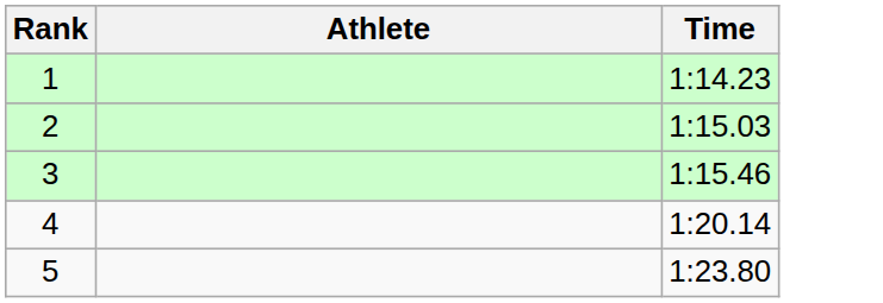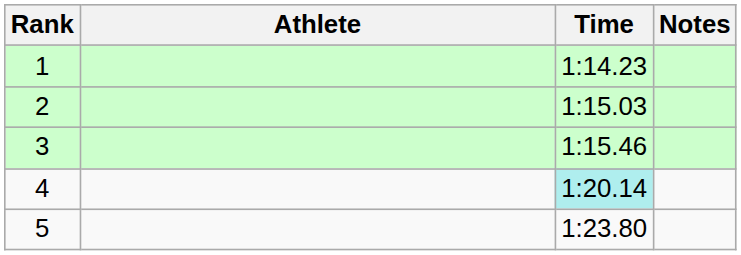+ column: Notes
4 | Time: no background -> paleturquoise background
